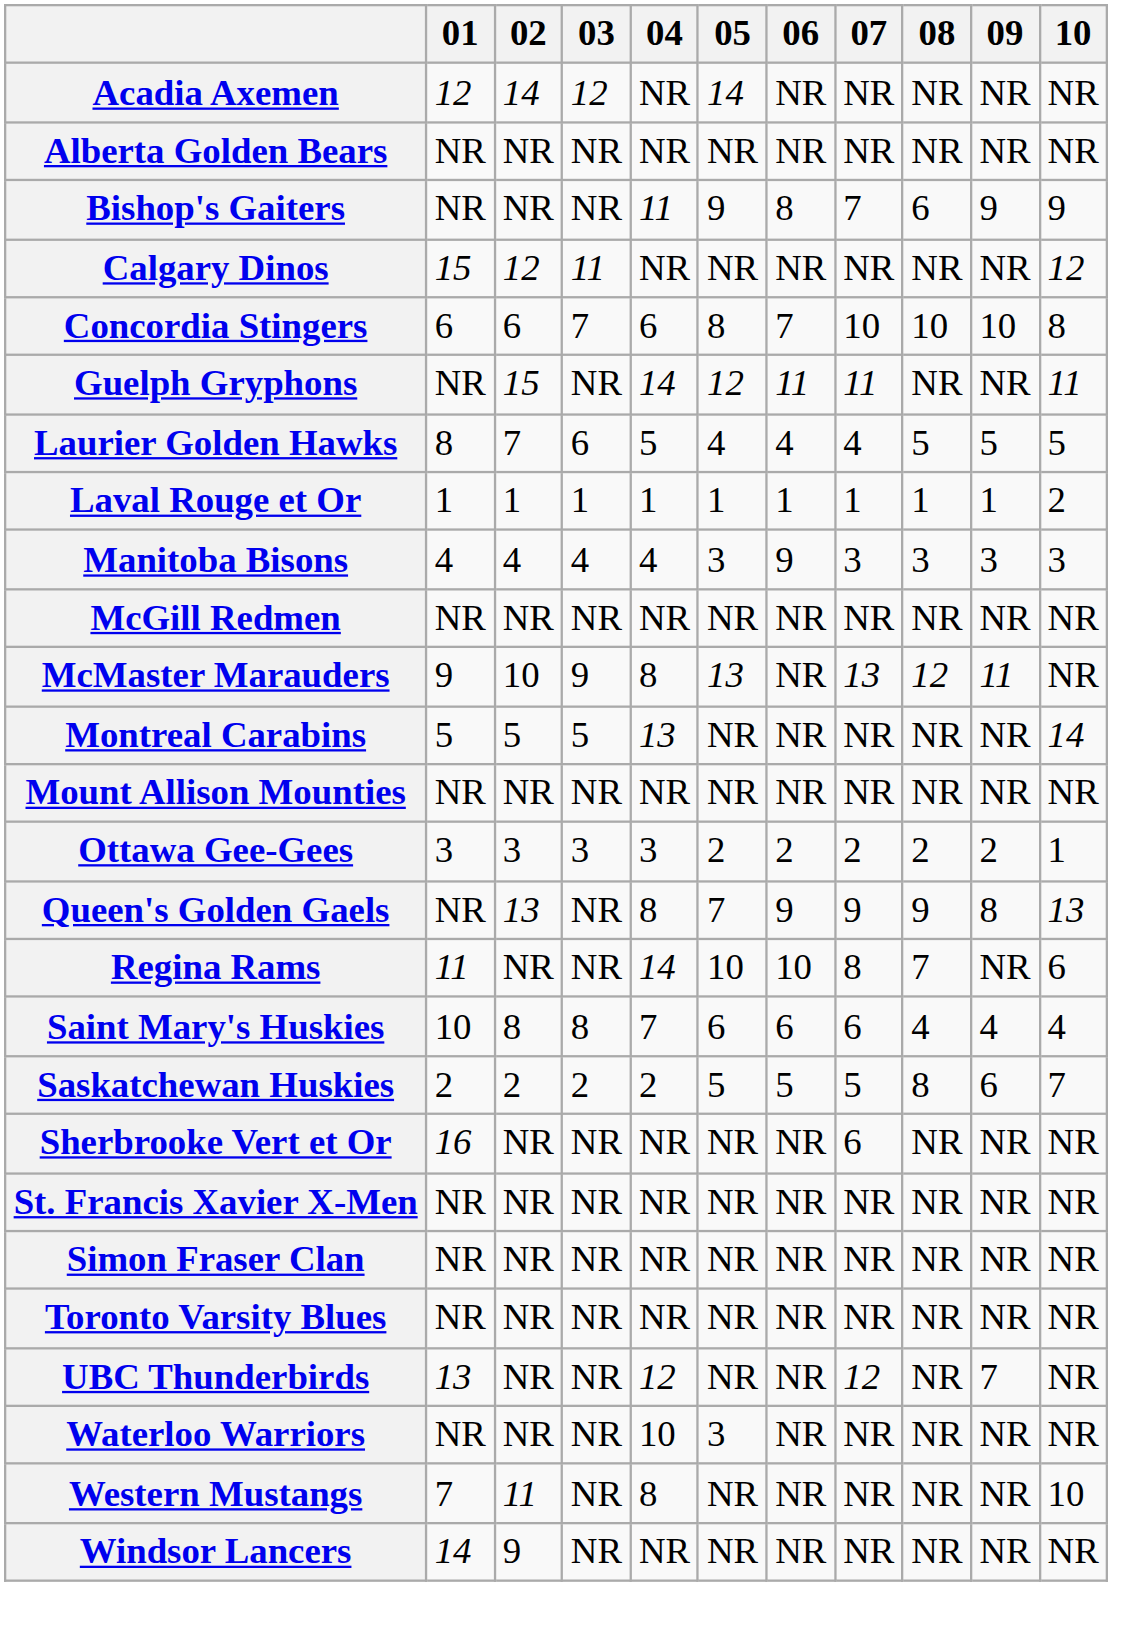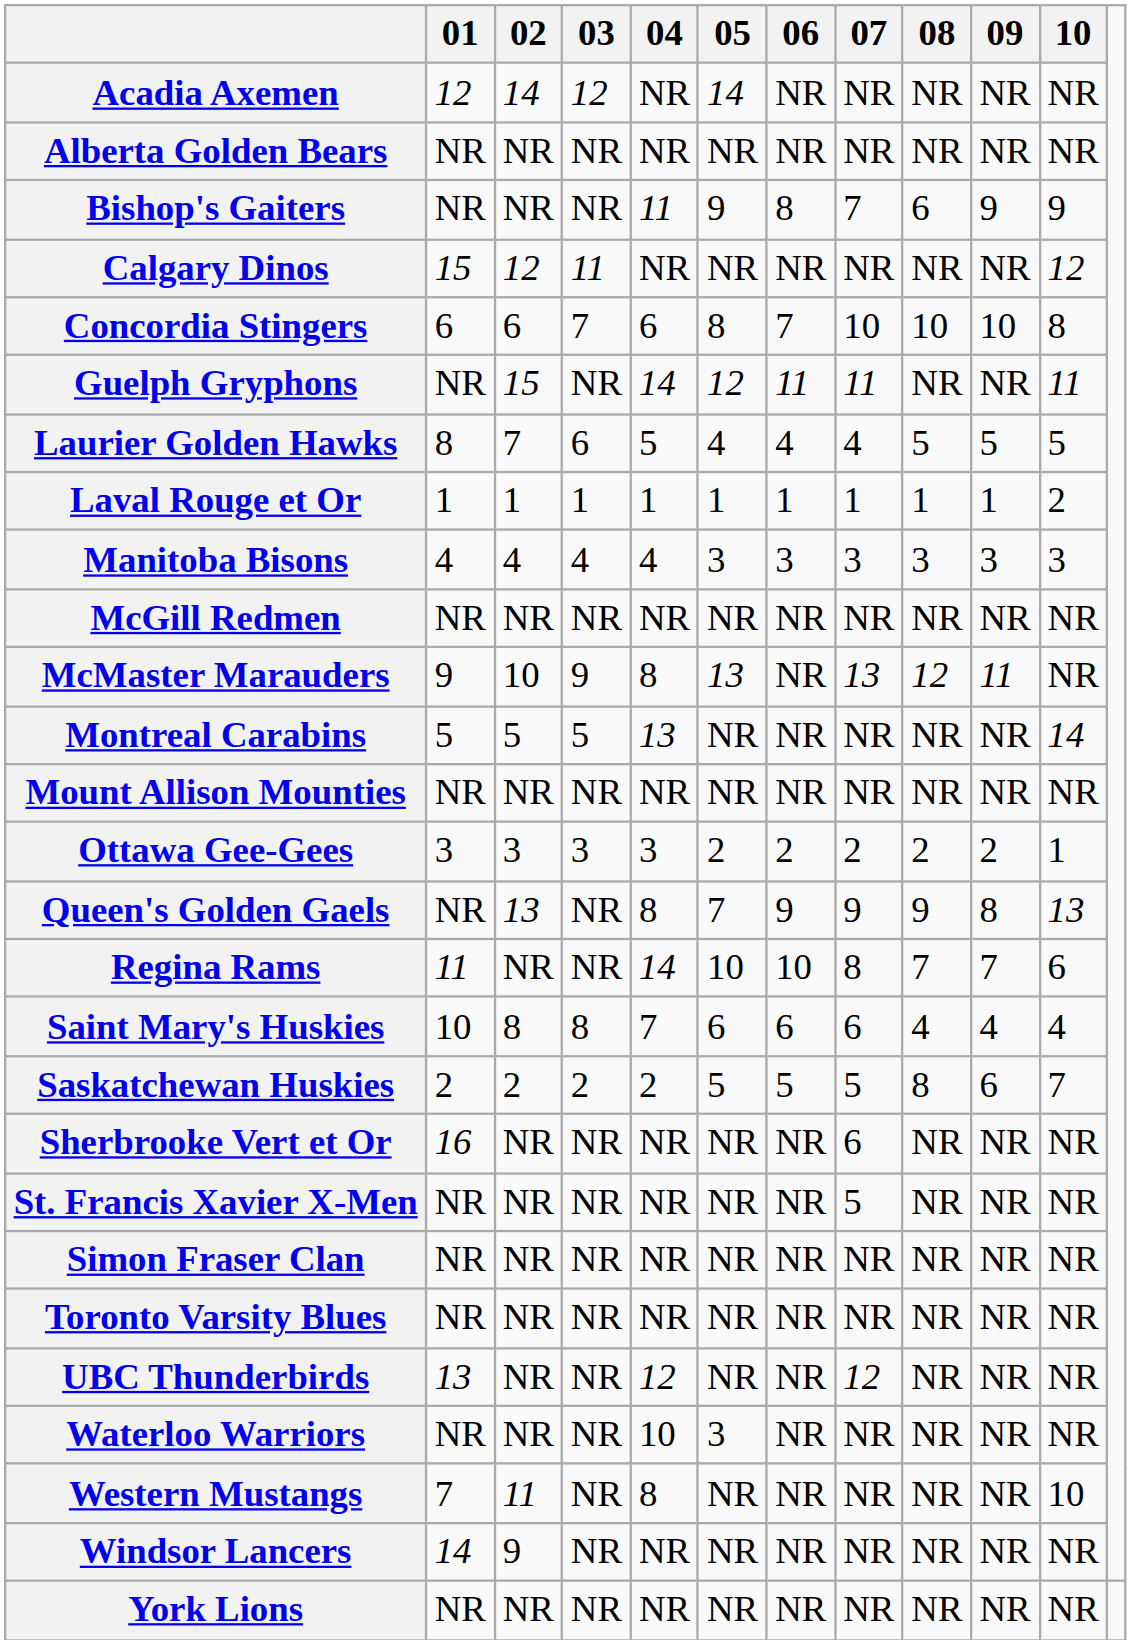Manitoba Bisons | 06: 9 -> 3
Regina Rams | 09: NR -> 7
St. Francis Xavier X-Men | 07: NR -> 5
UBC Thunderbirds | 09: 7 -> NR
+ row: York Lions | NR | NR | NR | NR | NR | NR | NR | NR | NR | NR
